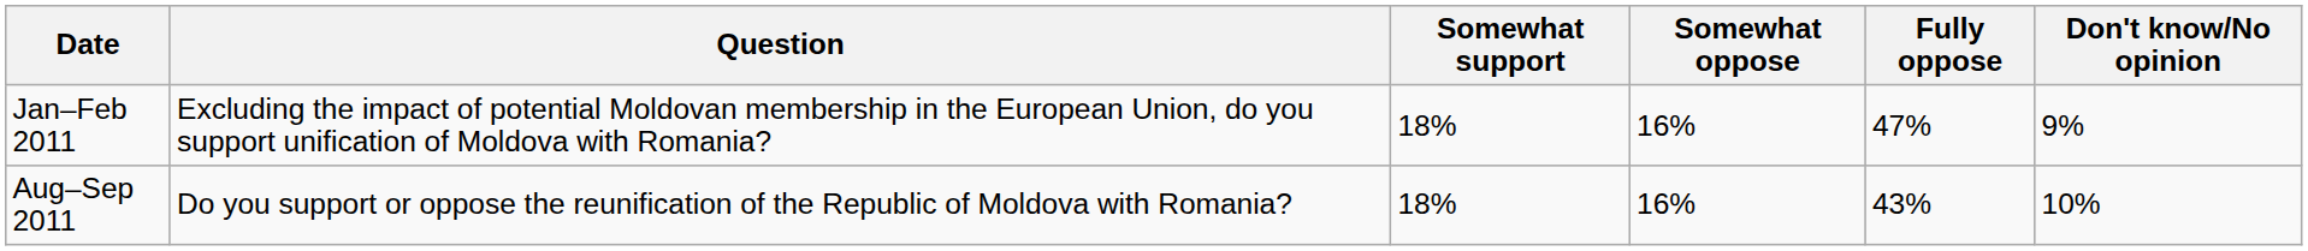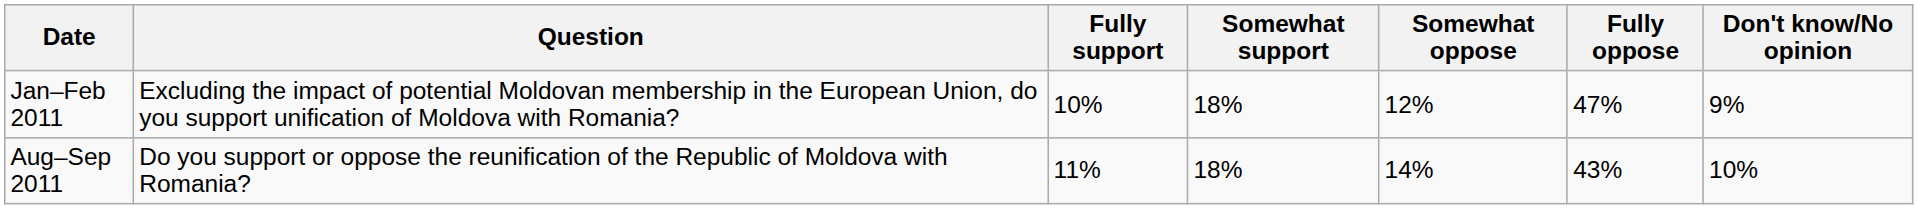+ column: Fully support | 10% | 11%
Jan–Feb 2011 | Somewhat oppose: 16% -> 12%
Aug–Sep 2011 | Somewhat oppose: 16% -> 14%
